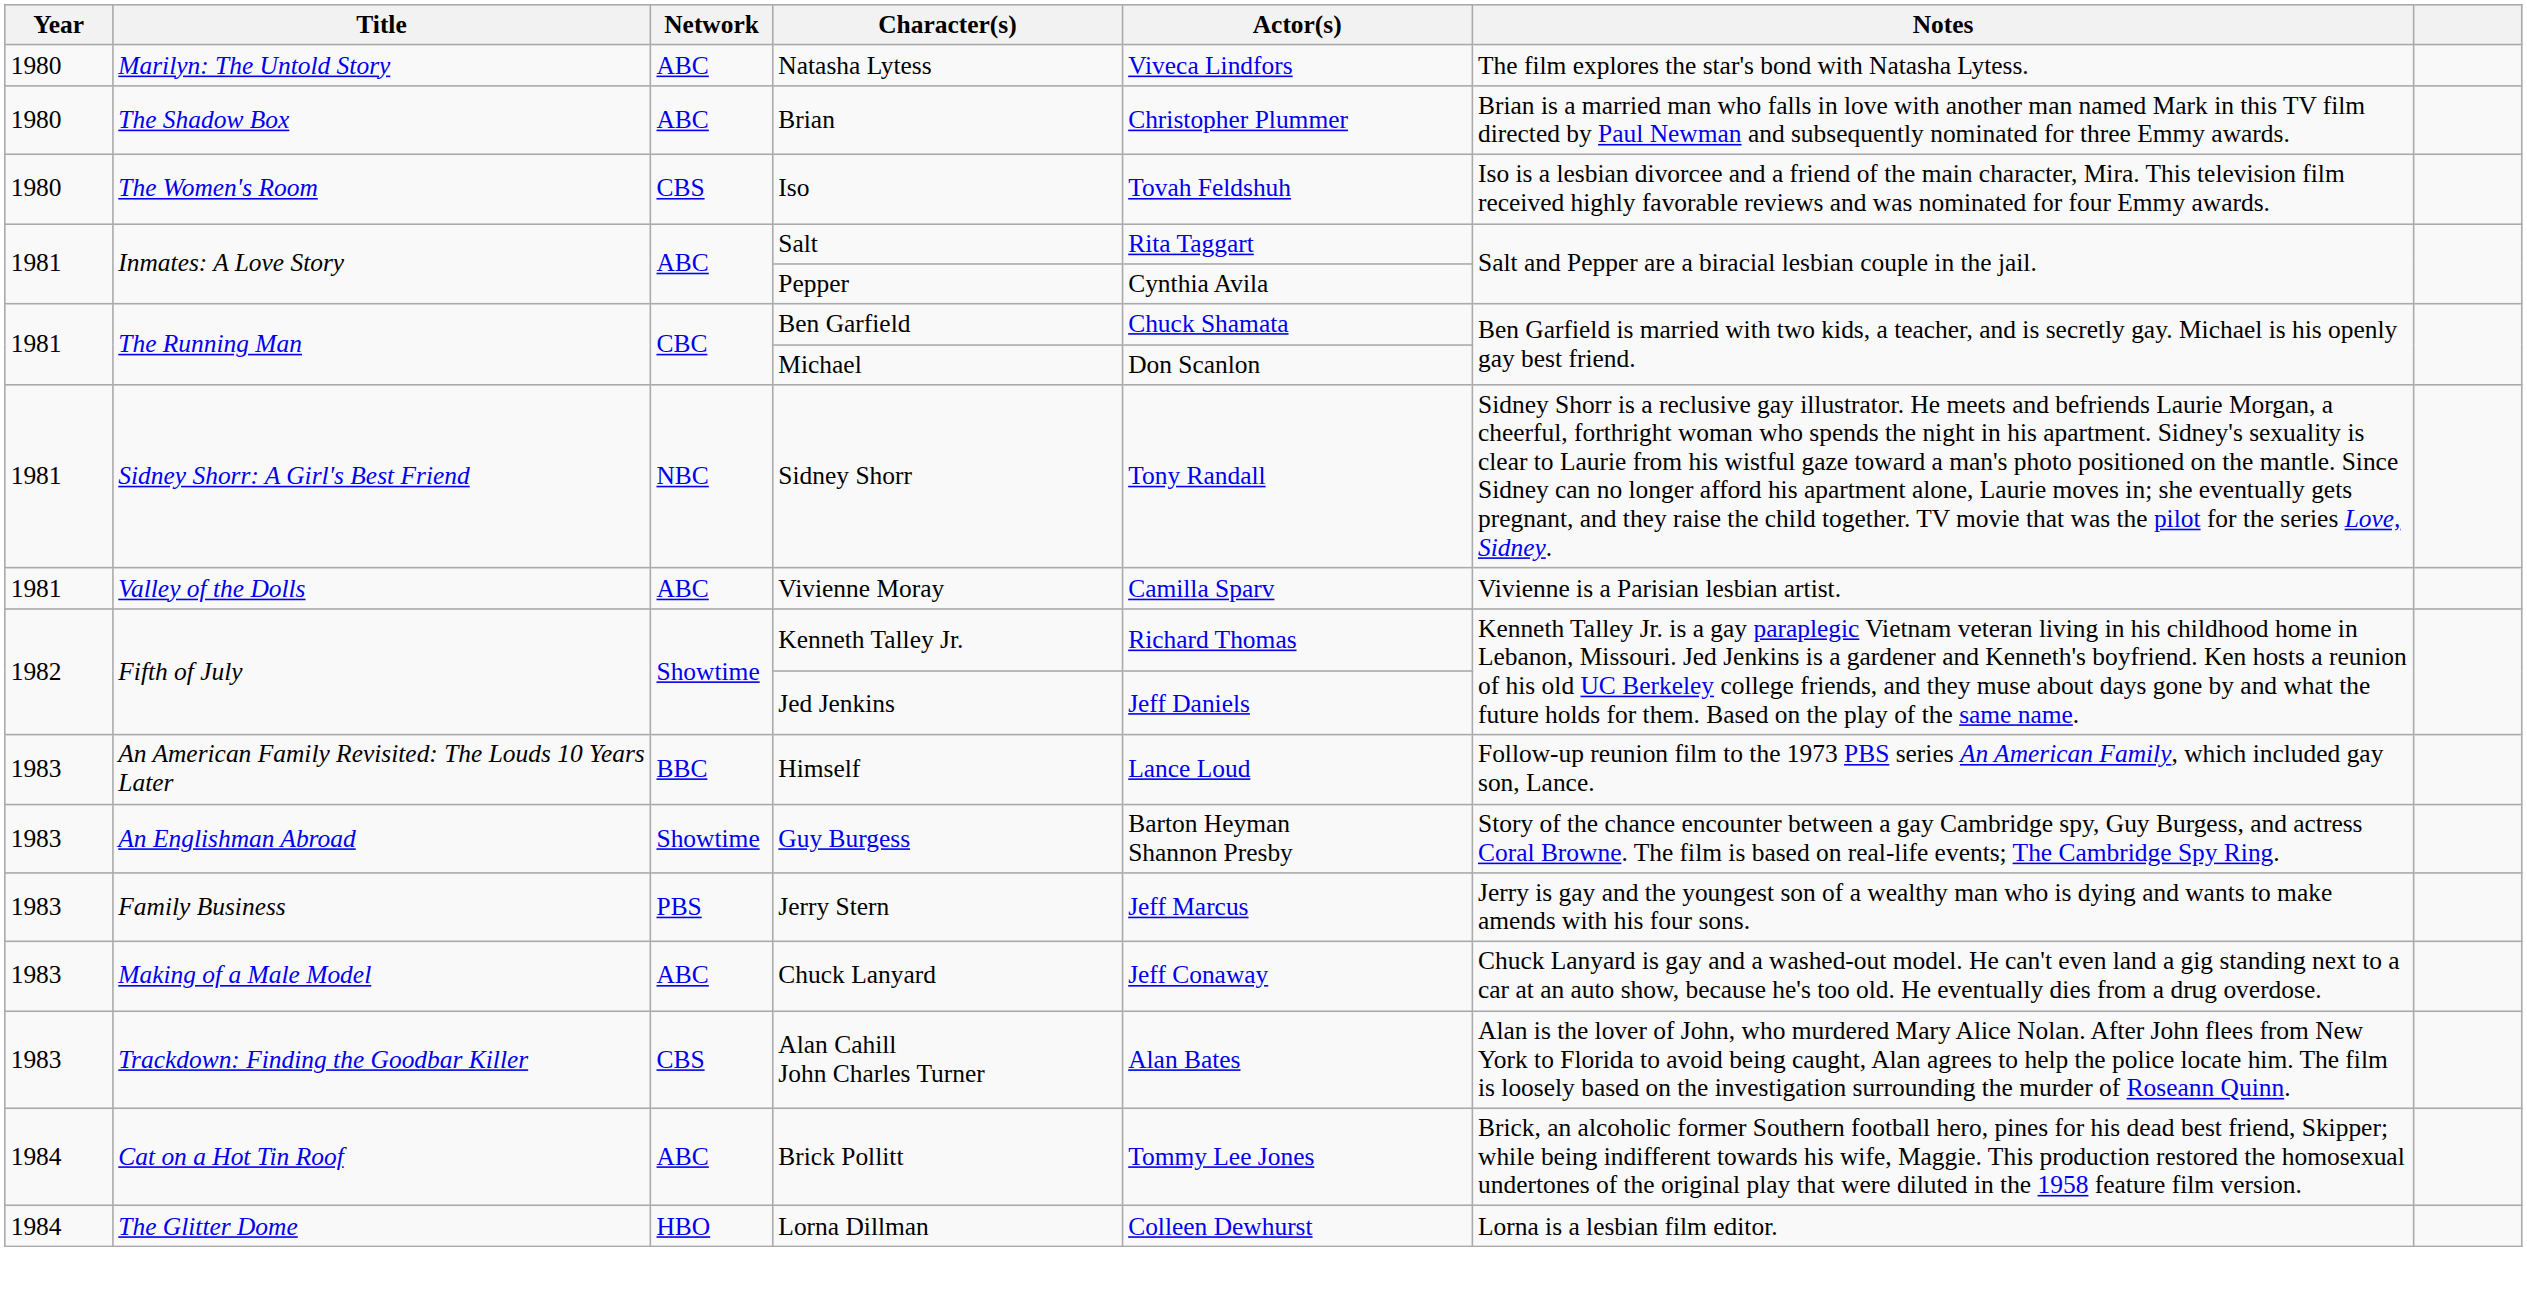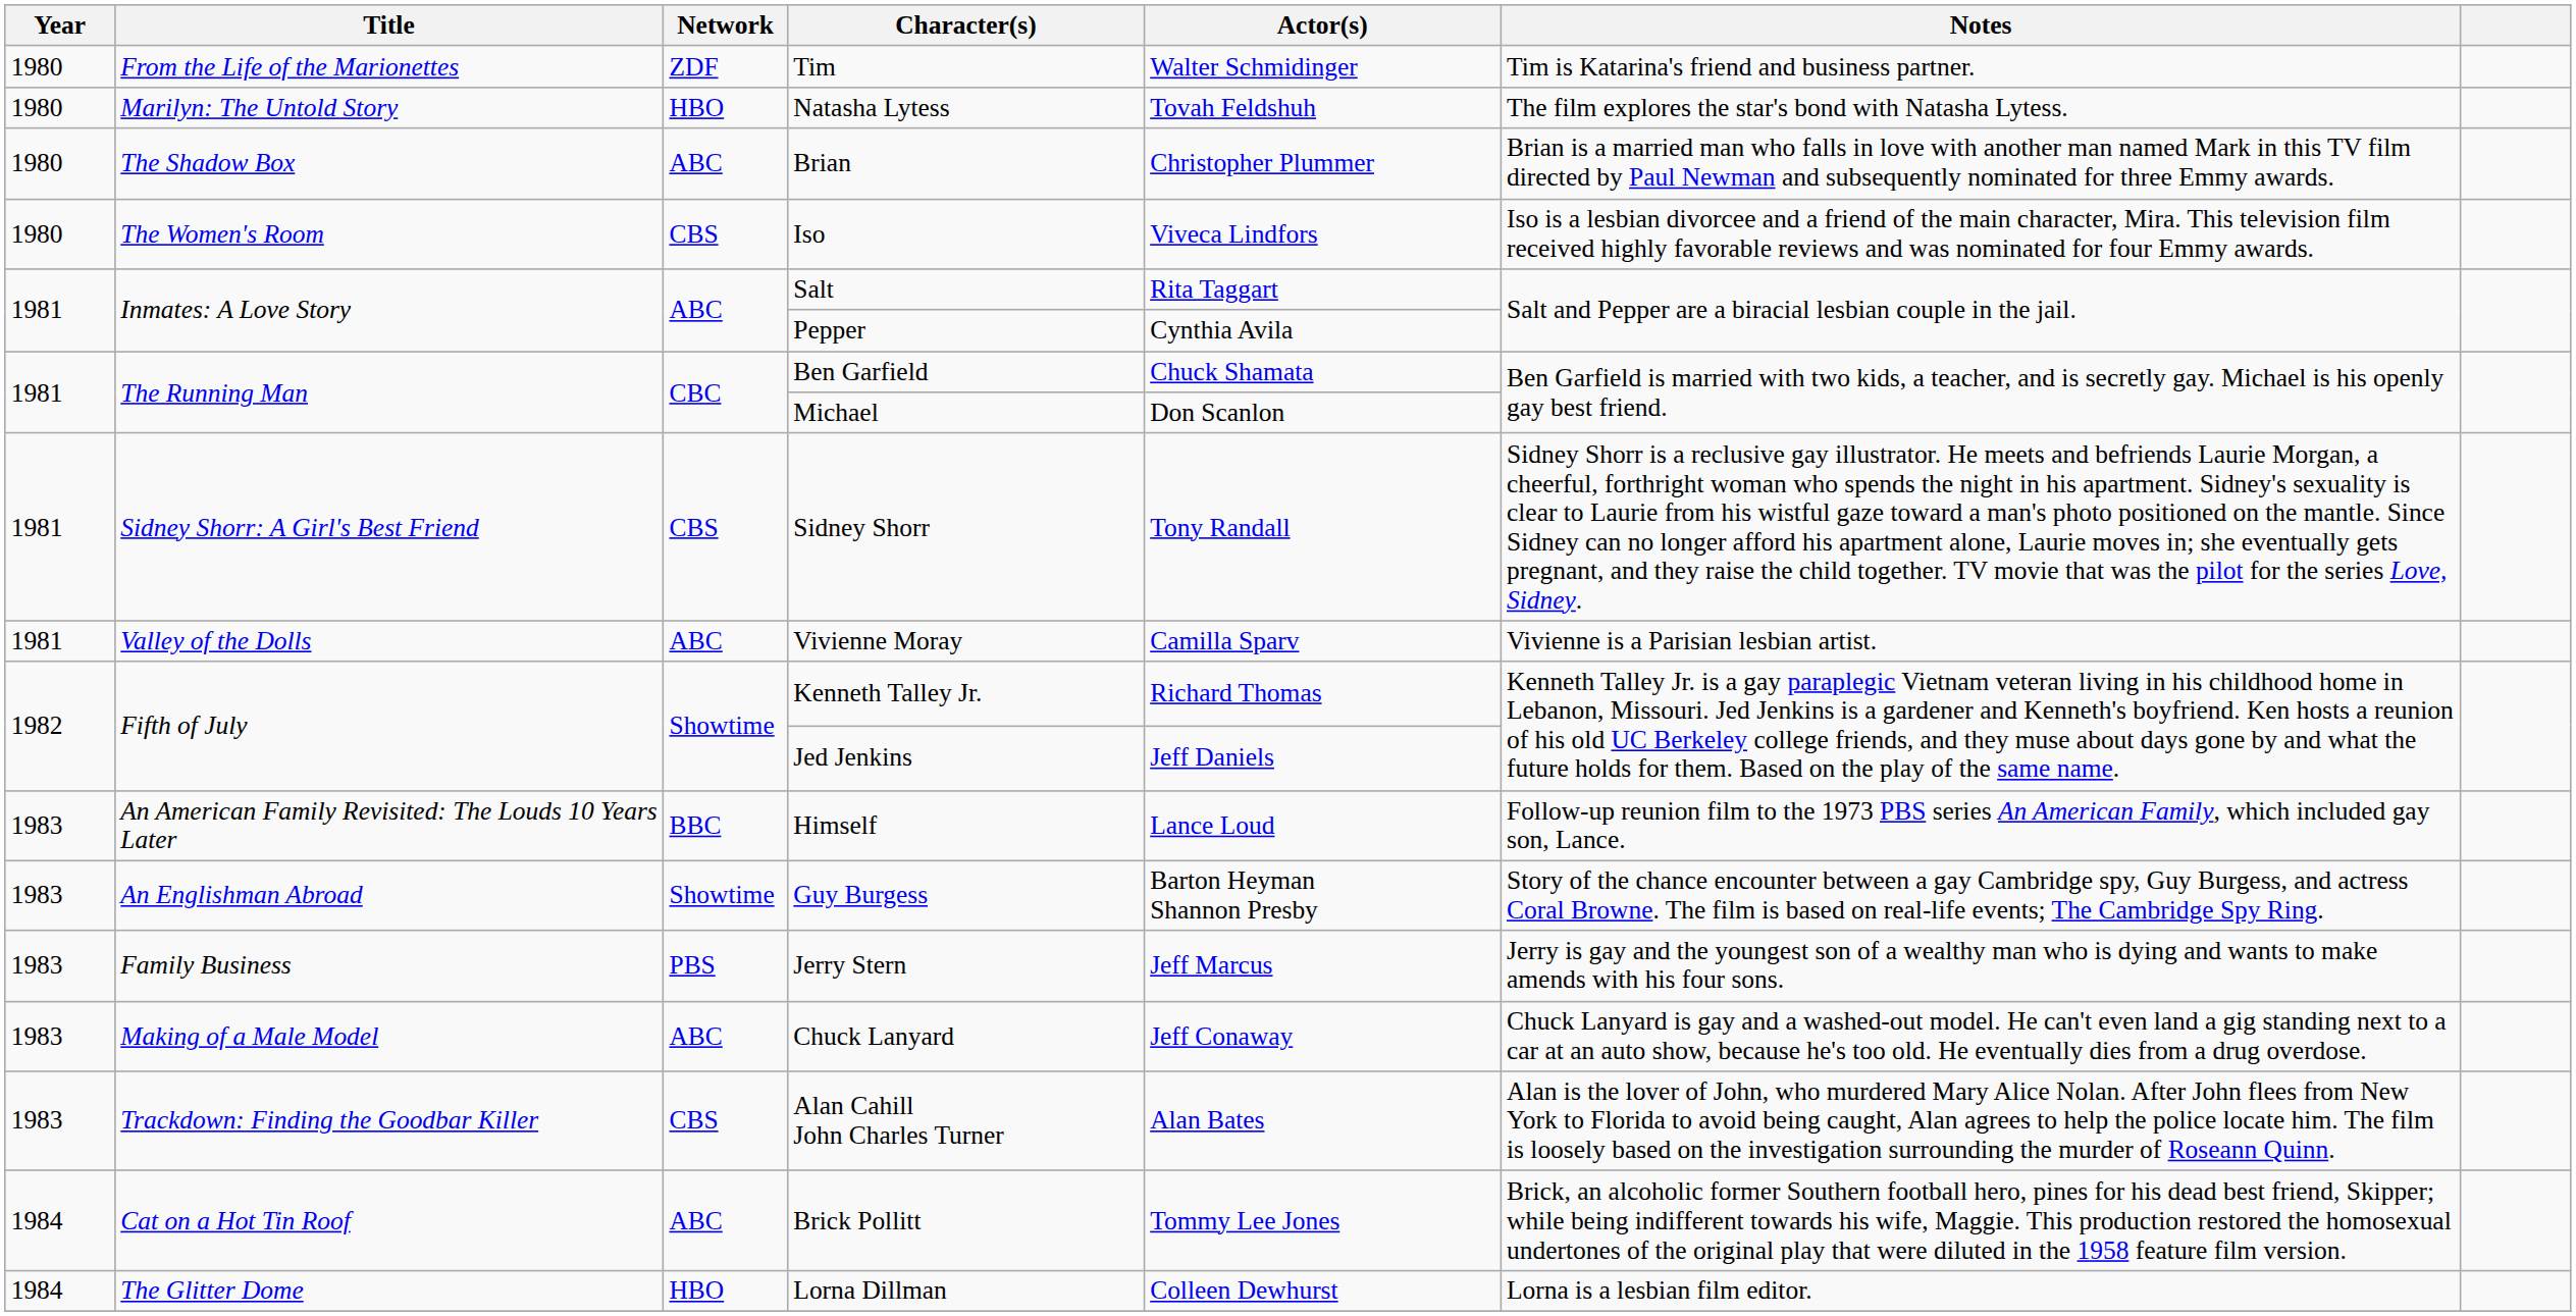+ row: 1980 | From the Life of the Marionettes | ZDF | Tim | Walter Schmidinger | Tim is Katarina's friend and business partner.
Natasha Lytess | Network: ABC -> HBO
Natasha Lytess | Actor(s): Viveca Lindfors -> Tovah Feldshuh
Iso | Actor(s): Tovah Feldshuh -> Viveca Lindfors
Sidney Shorr | Network: NBC -> CBS
